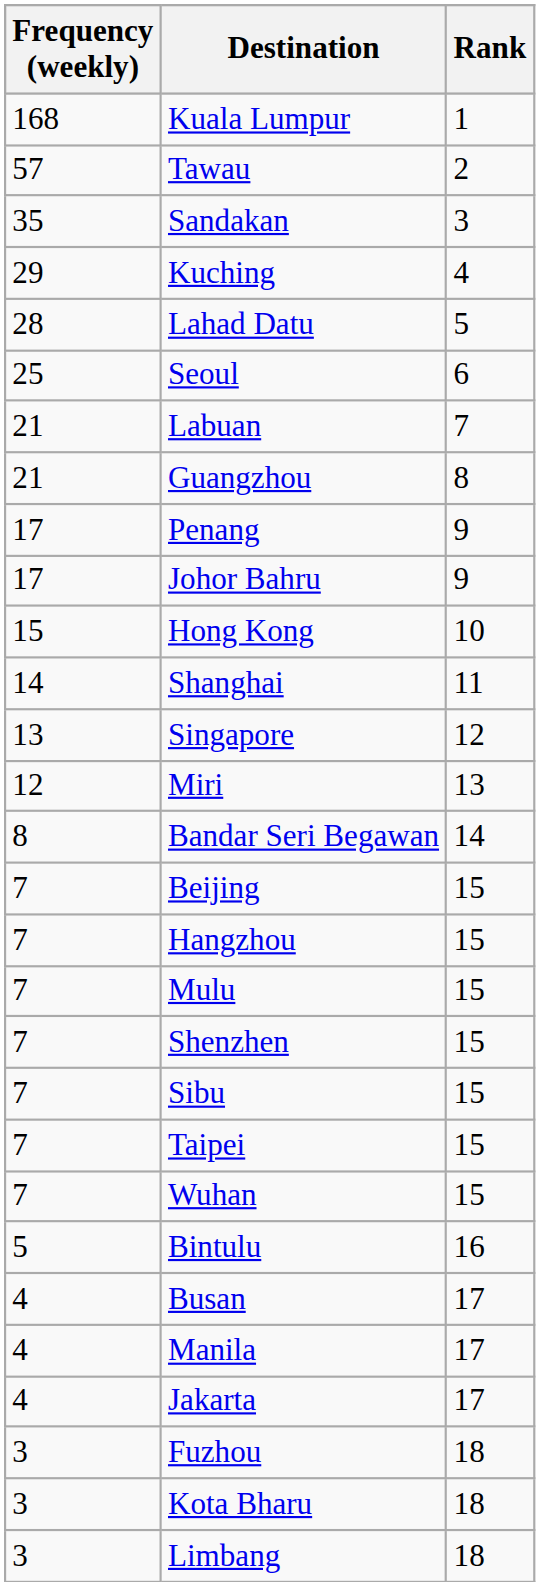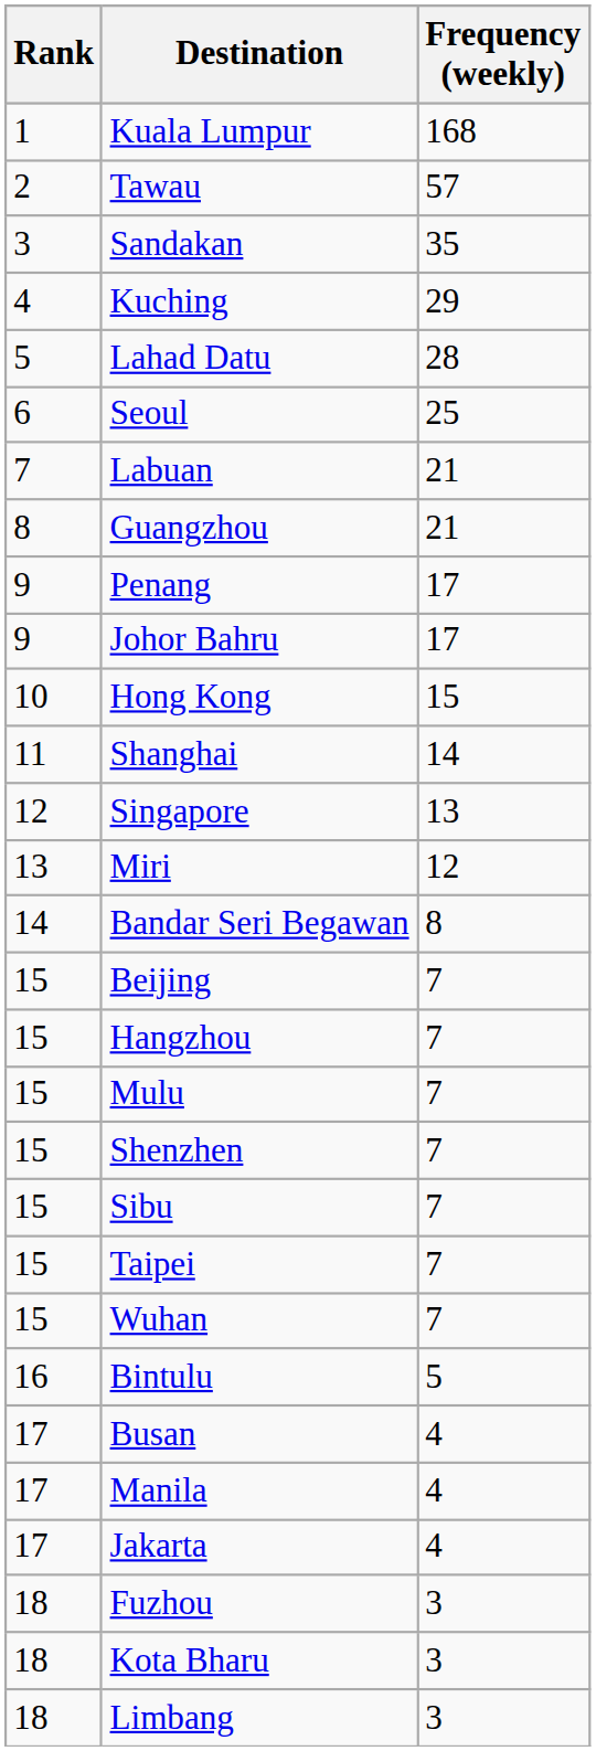columns swapped: Rank <-> Frequency (weekly)
